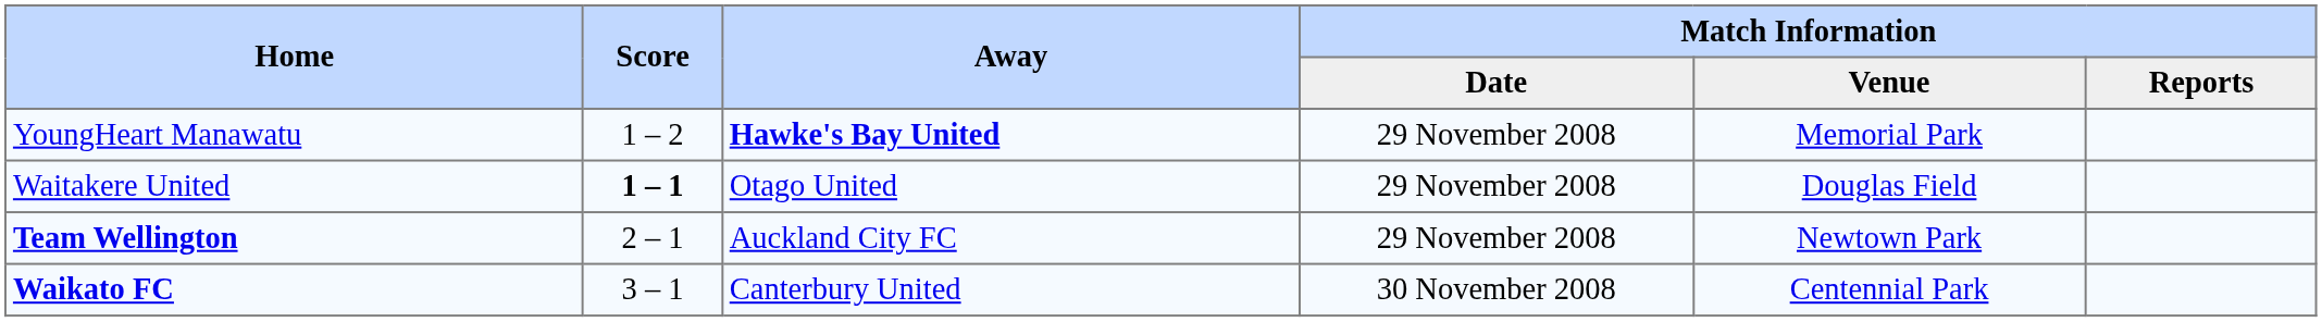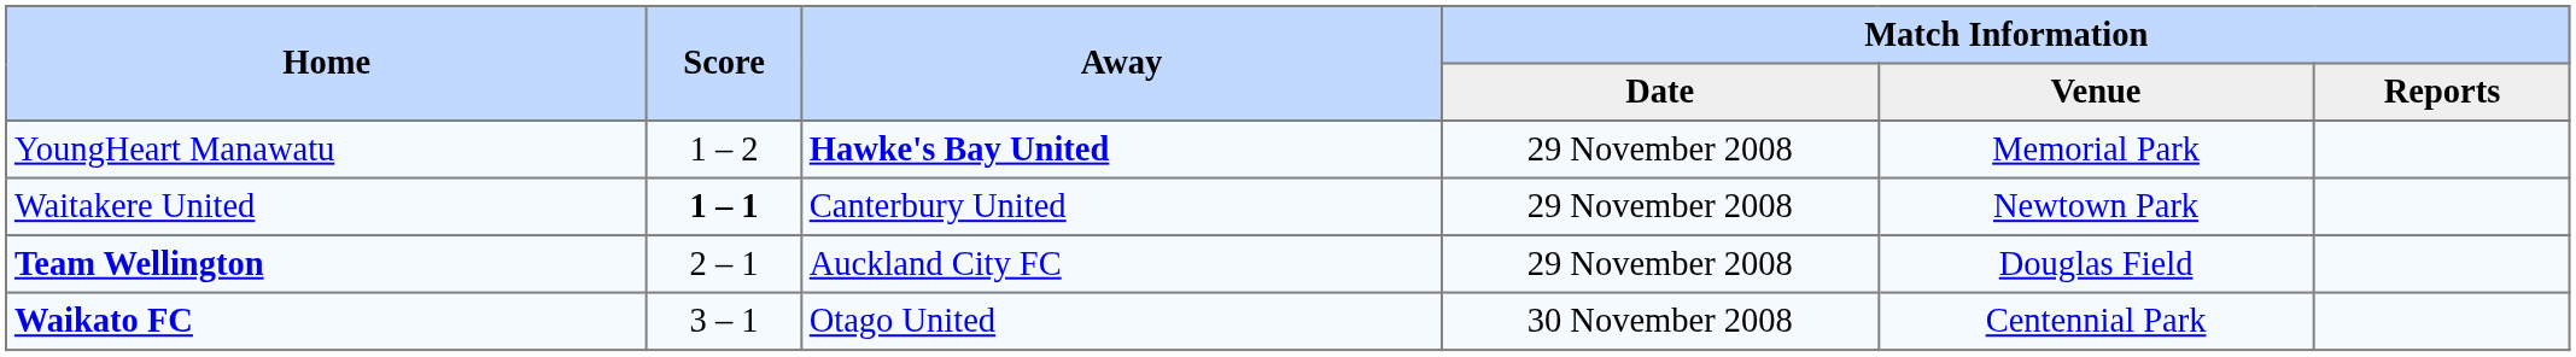Waitakere United | Away: Otago United -> Canterbury United
Waitakere United | Match Information / Venue: Douglas Field -> Newtown Park
Team Wellington | Match Information / Venue: Newtown Park -> Douglas Field
Waikato FC | Away: Canterbury United -> Otago United
